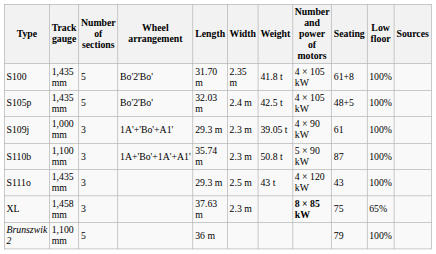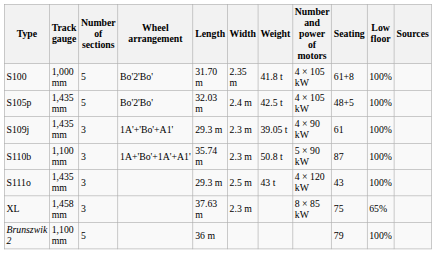S100 | Track gauge: 1,435 mm -> 1,000 mm
S109j | Track gauge: 1,000 mm -> 1,435 mm
XL | Number and power of motors: bold -> normal
